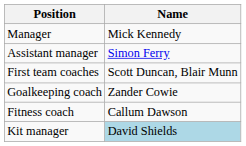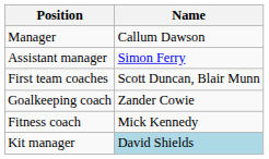Manager | Name: Mick Kennedy -> Callum Dawson
Fitness coach | Name: Callum Dawson -> Mick Kennedy
